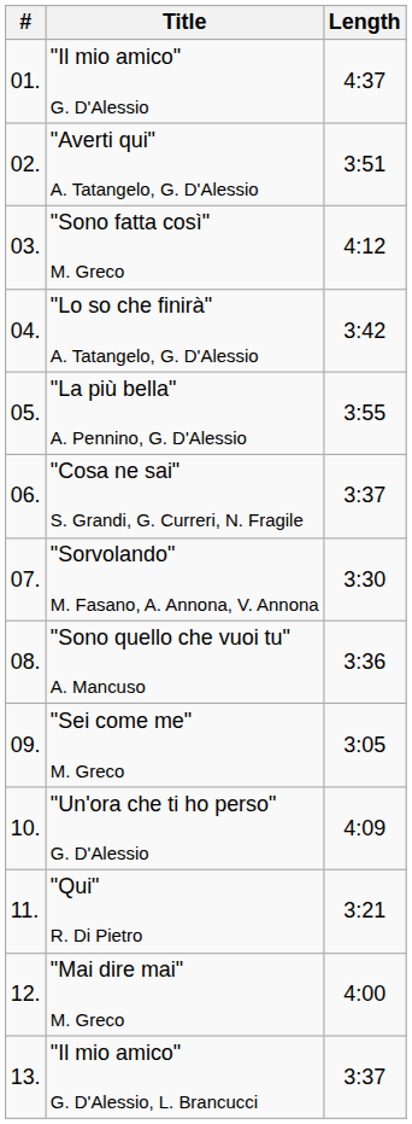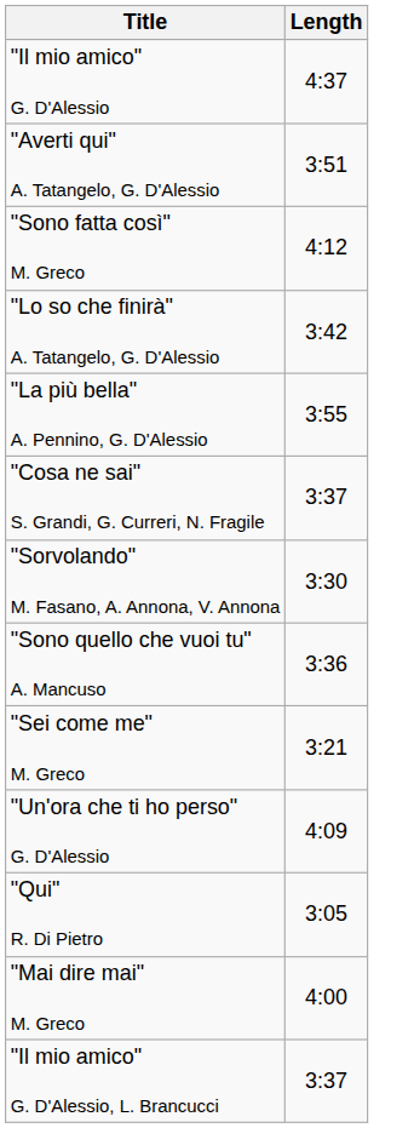- column: # | 01. | 02. | 03. | 04. | 05. | 06. | 07. | 08. | 09. | 10. | 11. | 12. | 13.
"Sei come me" M. Greco | Length: 3:05 -> 3:21
"Qui" R. Di Pietro | Length: 3:21 -> 3:05
